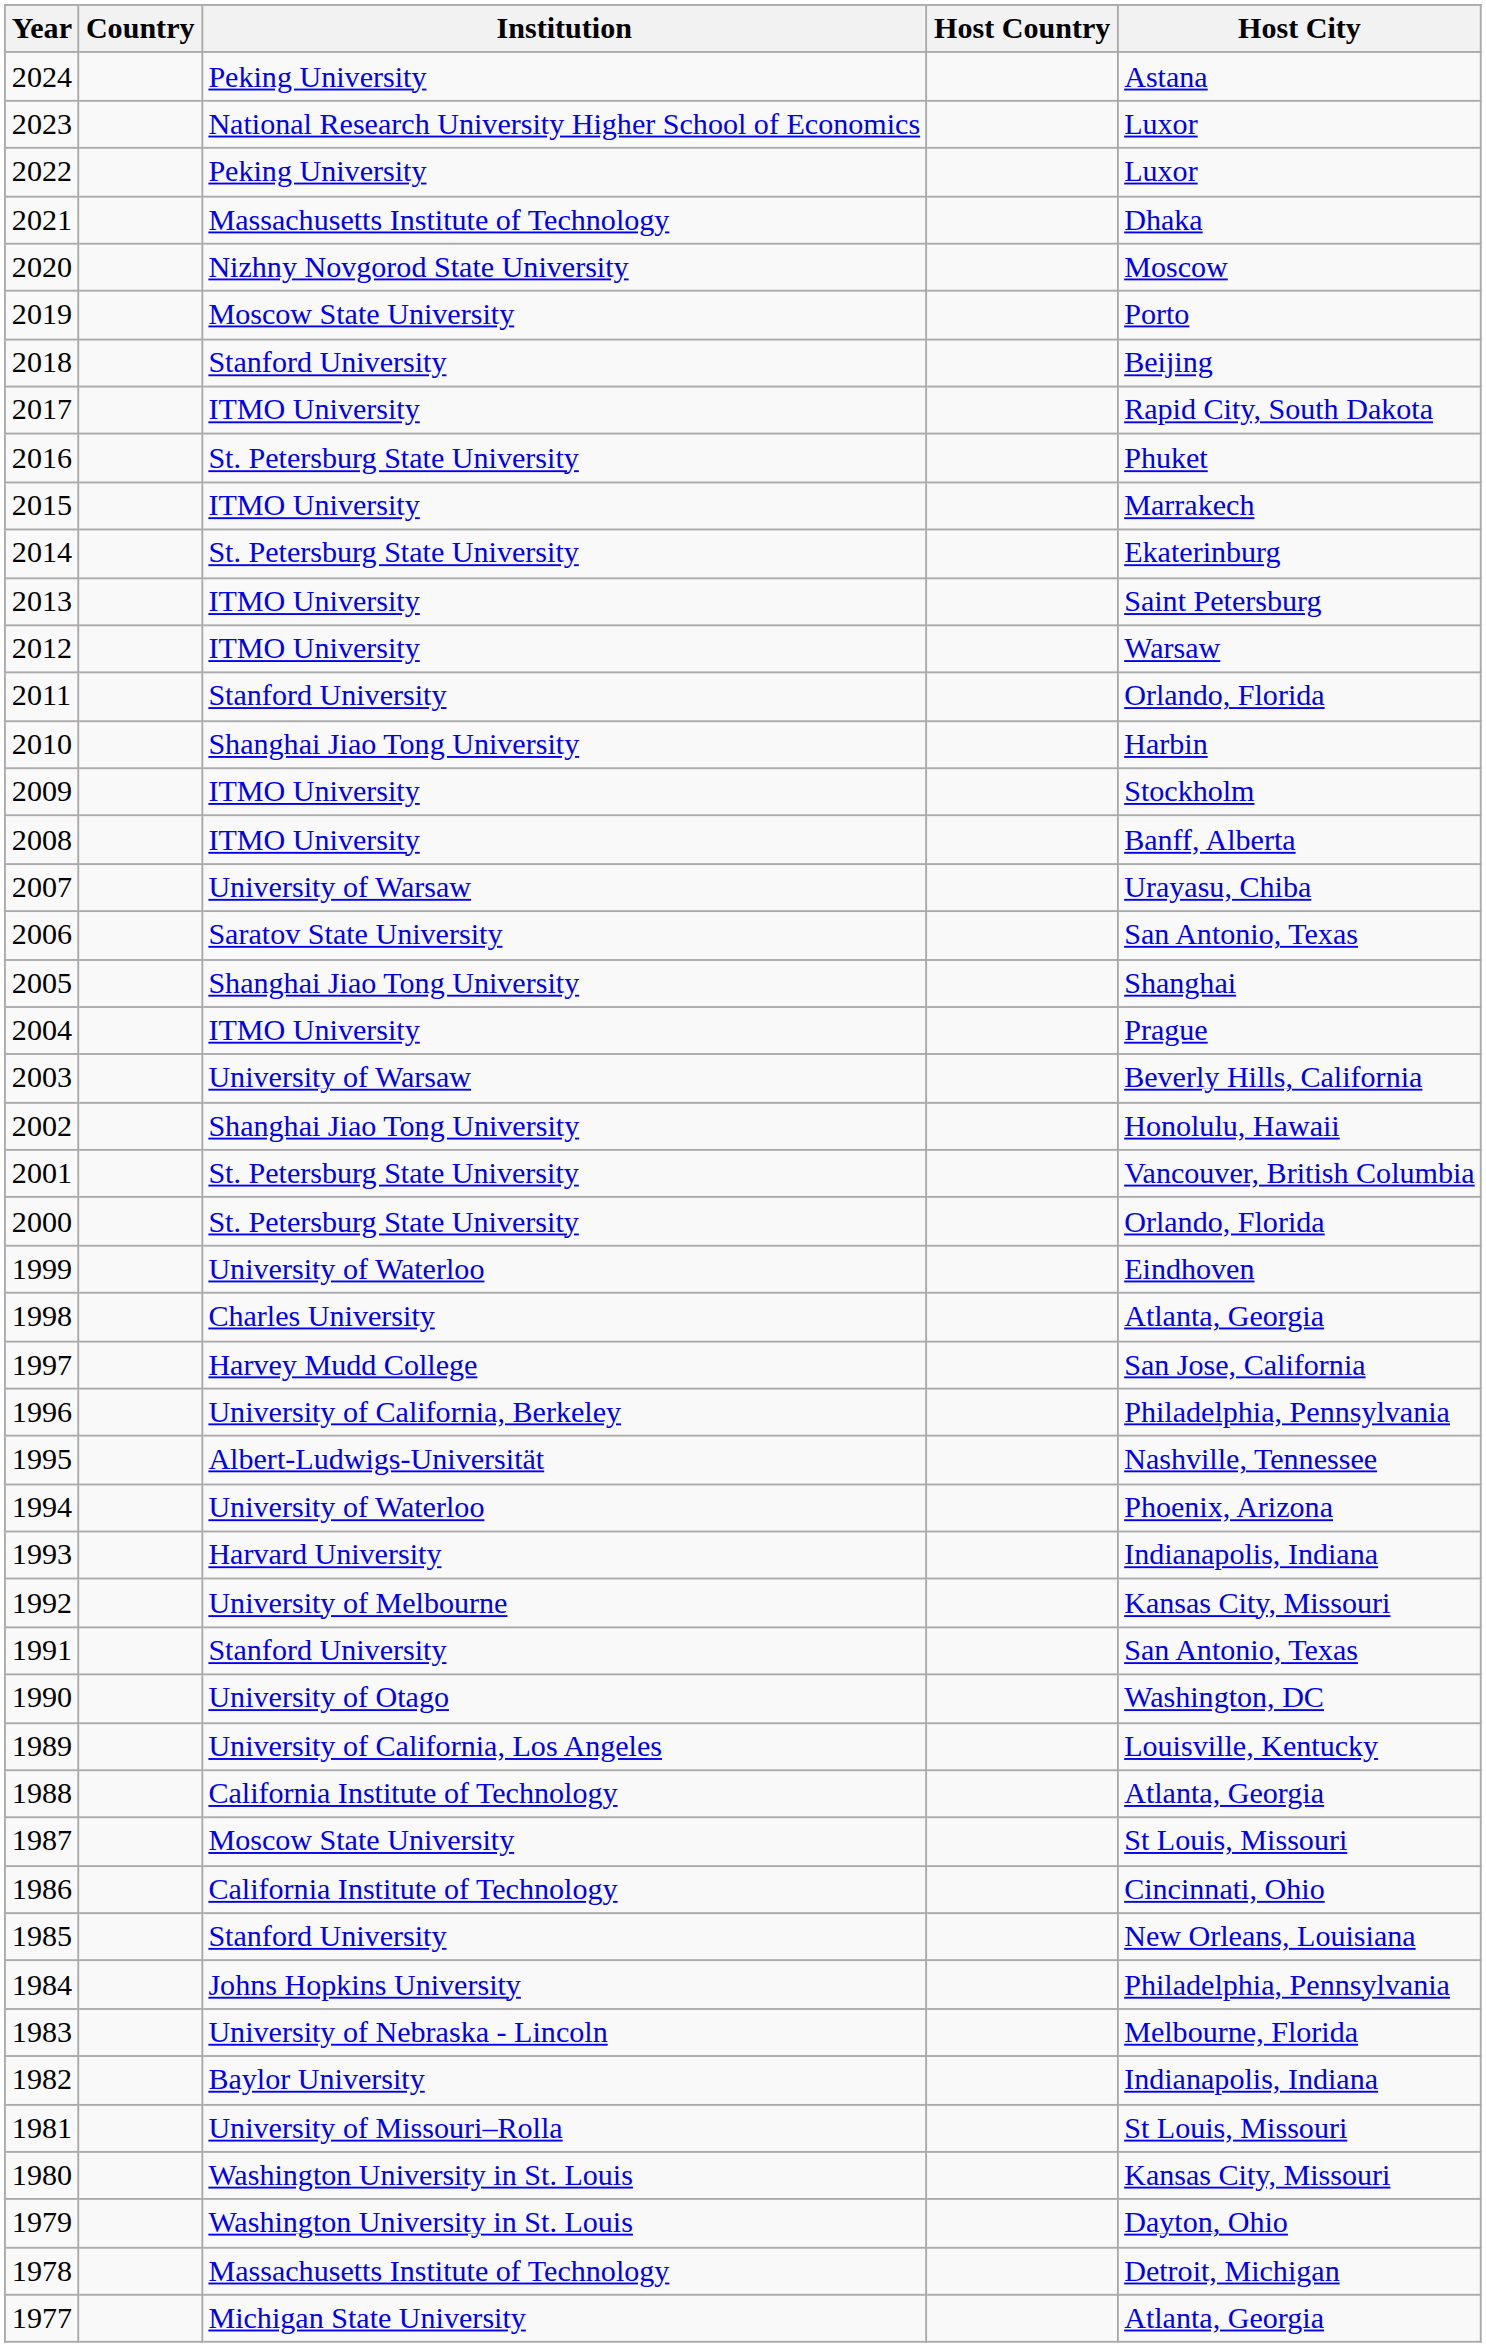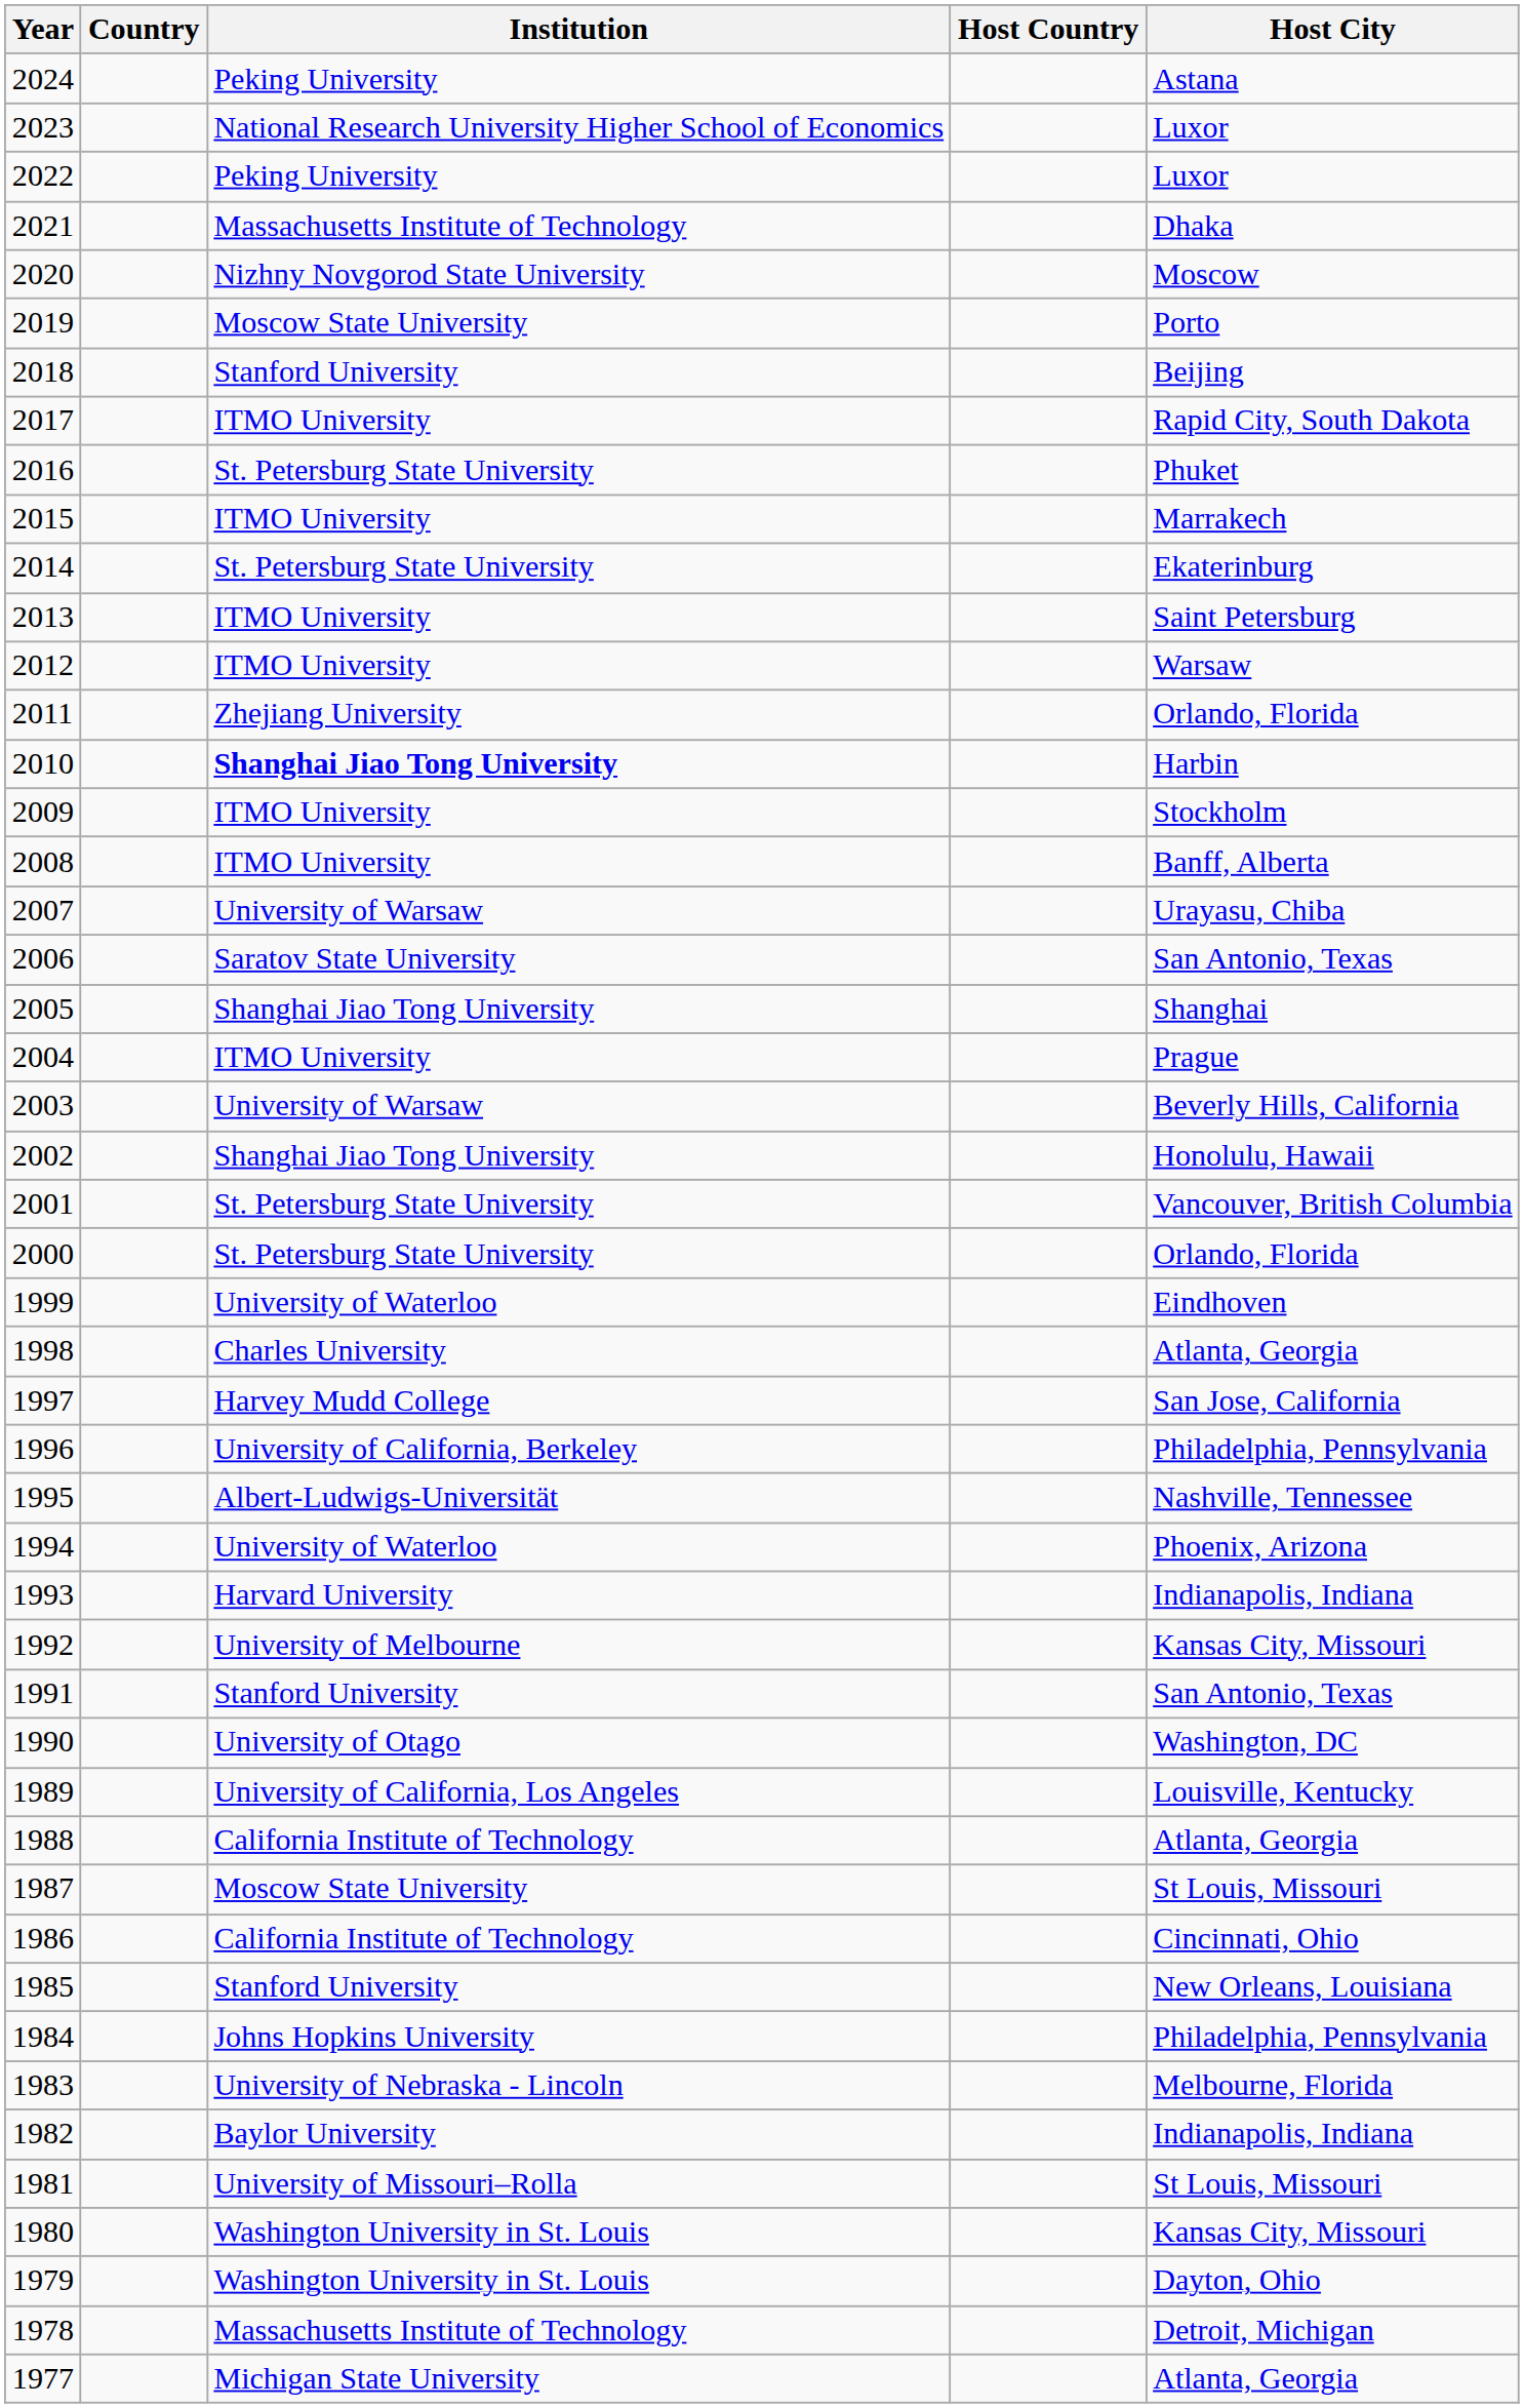2011 | Institution: Stanford University -> Zhejiang University
2010 | Institution: normal -> bold
